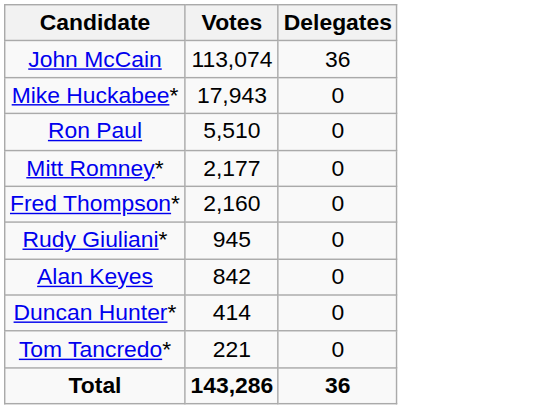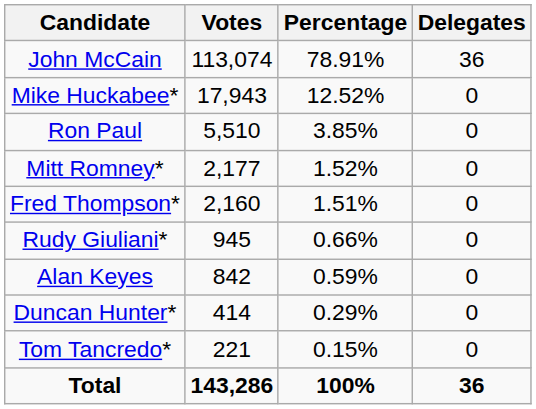+ column: Percentage | 78.91% | 12.52% | 3.85% | 1.52% | 1.51% | 0.66% | 0.59% | 0.29% | 0.15% | 100%
